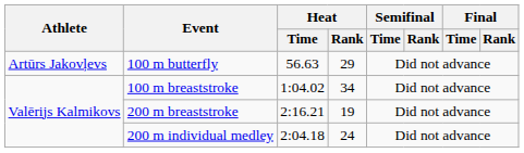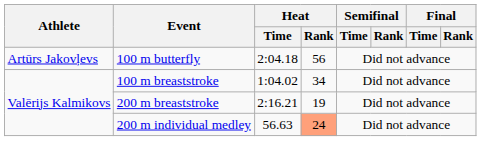100 m butterfly | Heat / Time: 56.63 -> 2:04.18
100 m butterfly | Heat / Rank: 29 -> 56
200 m individual medley | Heat / Time: 2:04.18 -> 56.63
200 m individual medley | Heat / Rank: no background -> lightsalmon background
